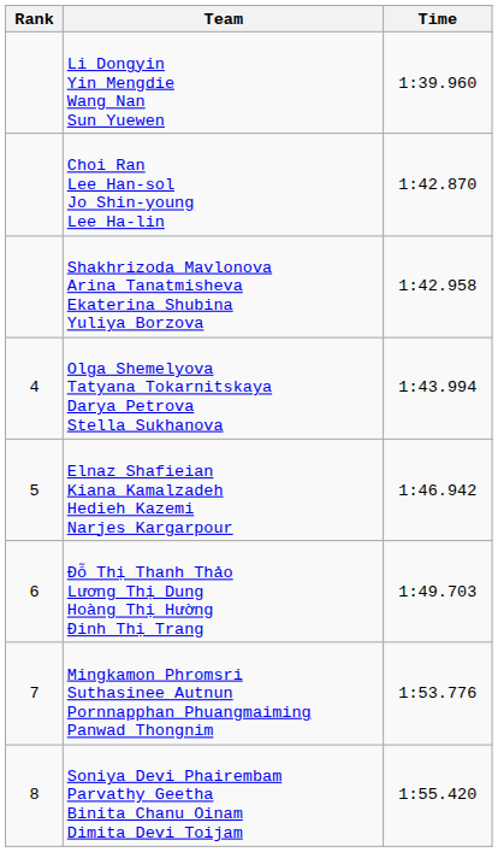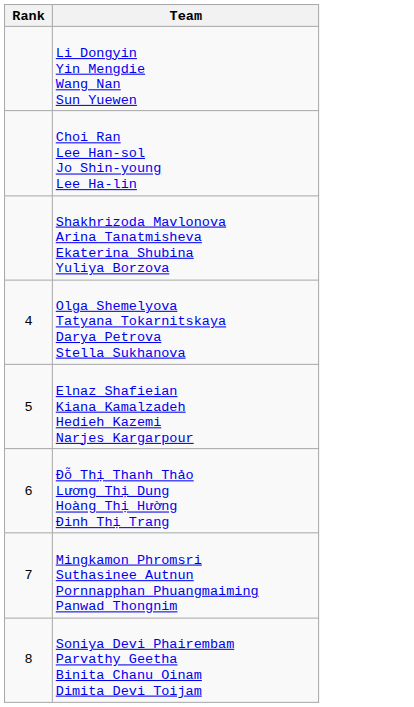- column: Time | 1:39.960 | 1:42.870 | 1:42.958 | 1:43.994 | 1:46.942 | 1:49.703 | 1:53.776 | 1:55.420
